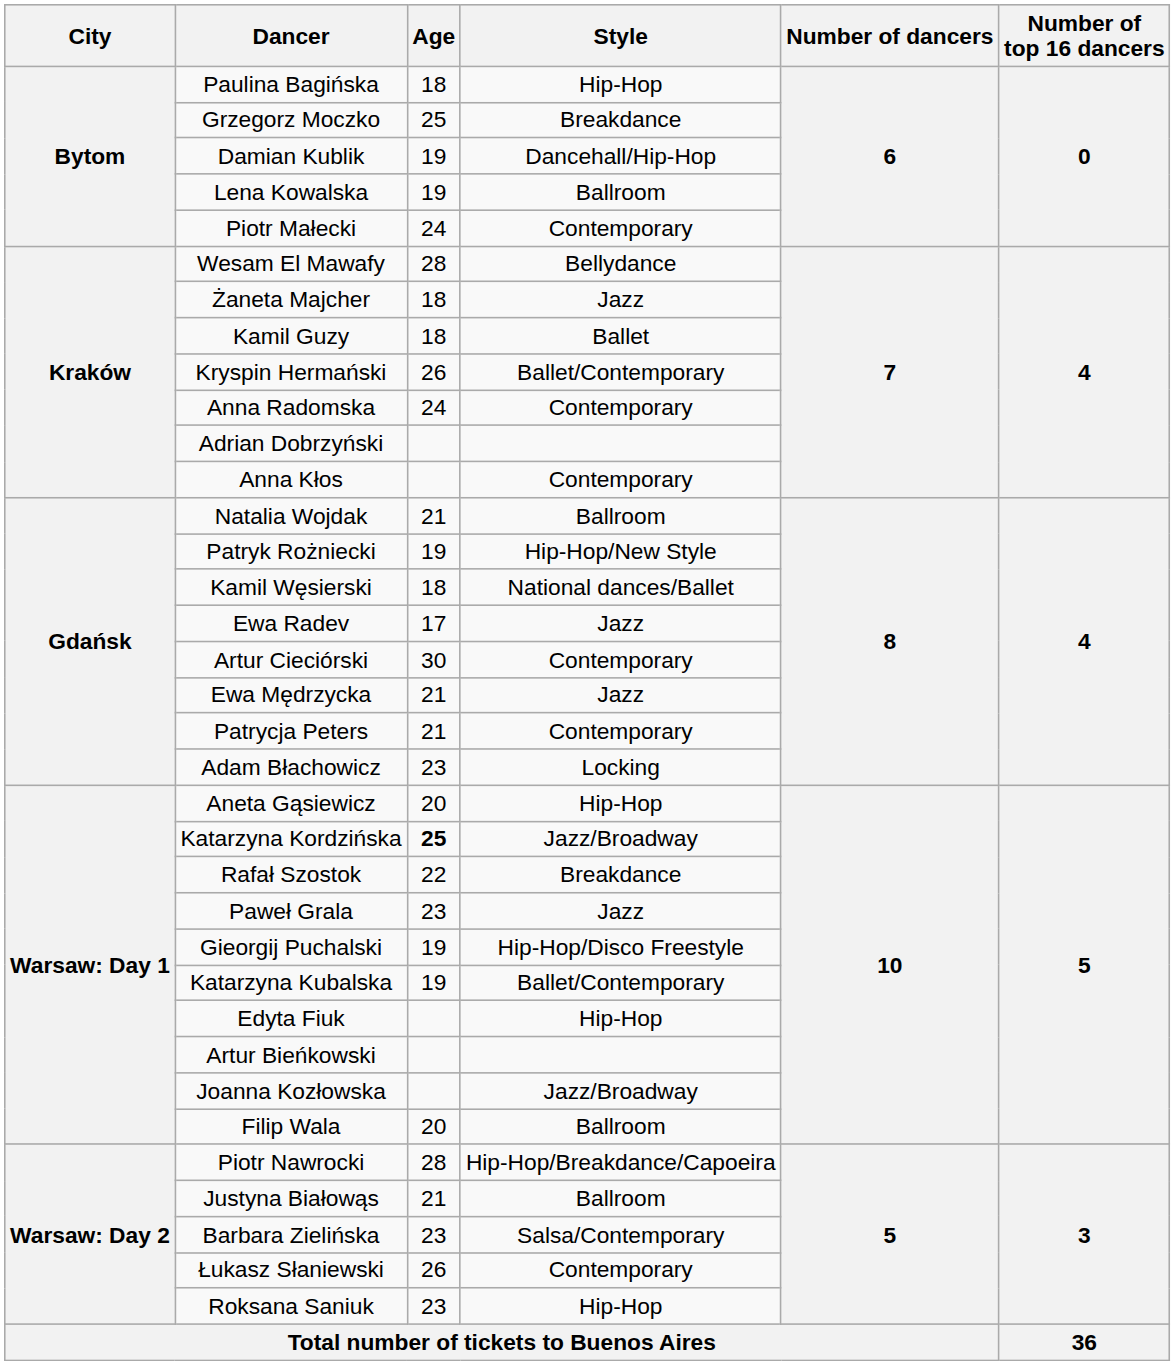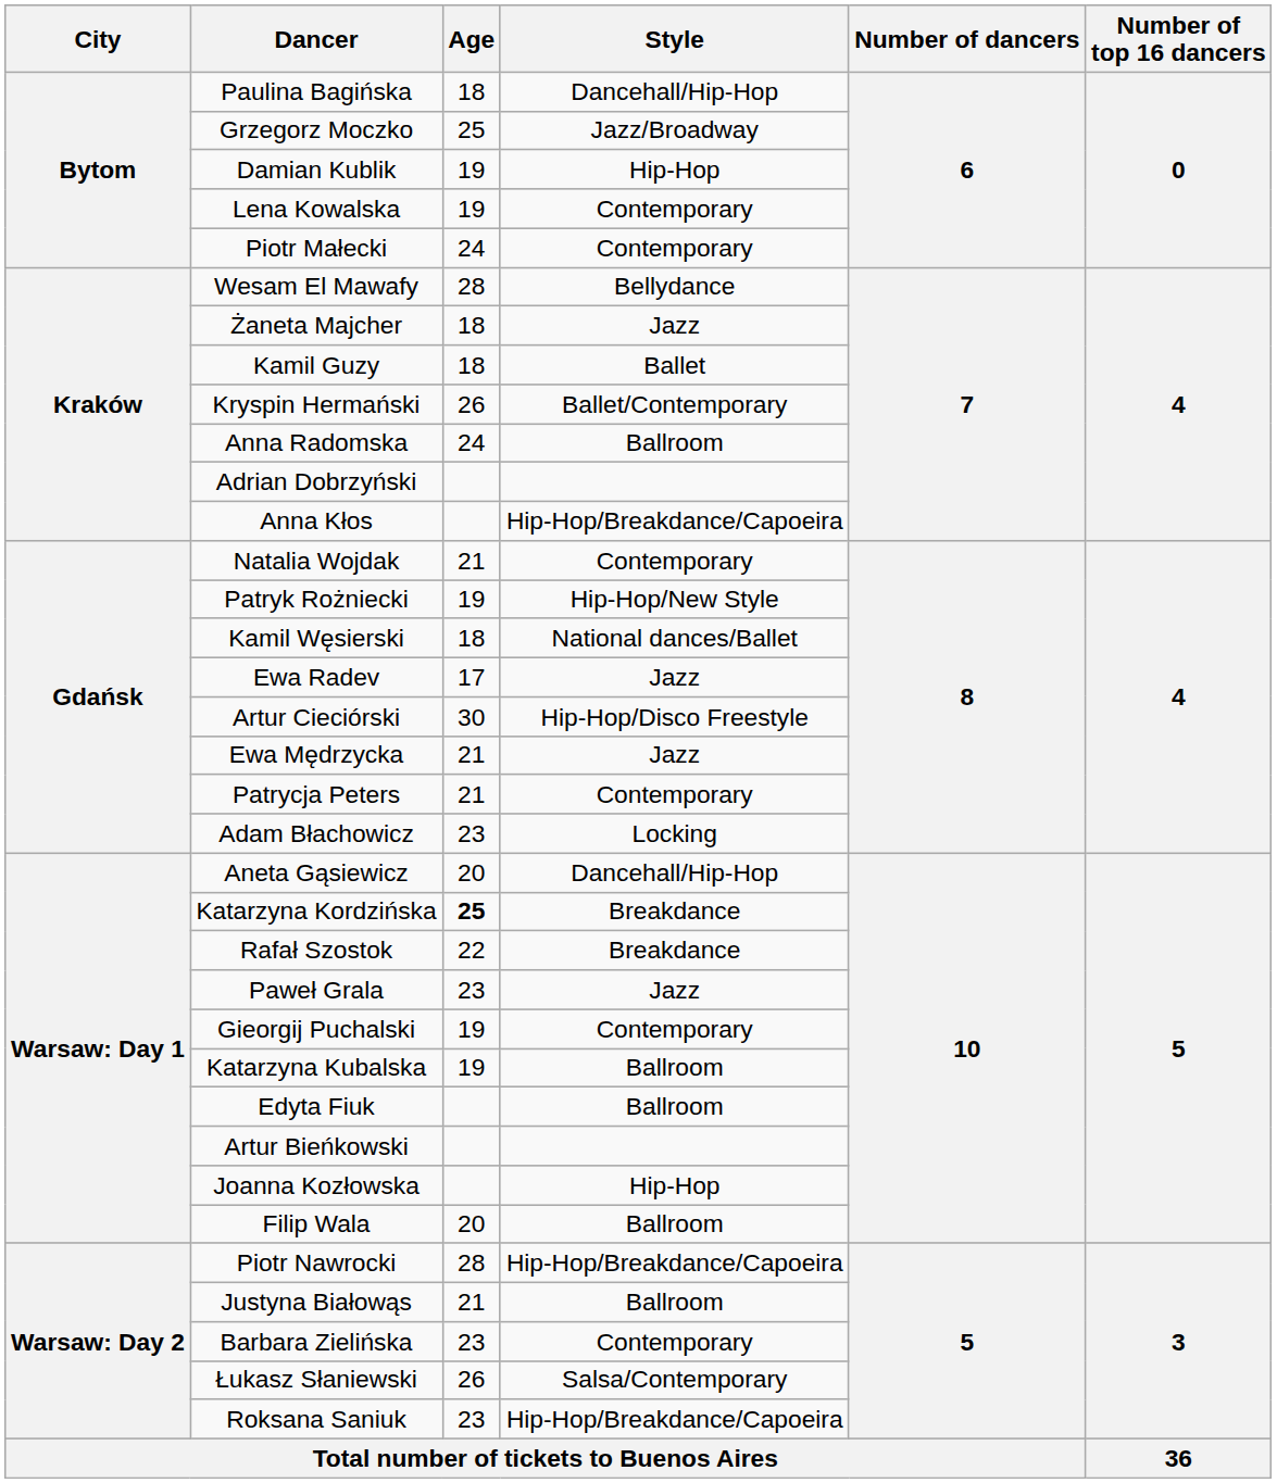Paulina Bagińska | Style: Hip-Hop -> Dancehall/Hip-Hop
Grzegorz Moczko | Style: Breakdance -> Jazz/Broadway
Damian Kublik | Style: Dancehall/Hip-Hop -> Hip-Hop
Lena Kowalska | Style: Ballroom -> Contemporary
Anna Radomska | Style: Contemporary -> Ballroom
Anna Kłos | Style: Contemporary -> Hip-Hop/Breakdance/Capoeira
Natalia Wojdak | Style: Ballroom -> Contemporary
Artur Cieciórski | Style: Contemporary -> Hip-Hop/Disco Freestyle
Aneta Gąsiewicz | Style: Hip-Hop -> Dancehall/Hip-Hop
Katarzyna Kordzińska | Style: Jazz/Broadway -> Breakdance
Gieorgij Puchalski | Style: Hip-Hop/Disco Freestyle -> Contemporary
Katarzyna Kubalska | Style: Ballet/Contemporary -> Ballroom
Edyta Fiuk | Style: Hip-Hop -> Ballroom
Joanna Kozłowska | Style: Jazz/Broadway -> Hip-Hop
Barbara Zielińska | Style: Salsa/Contemporary -> Contemporary
Łukasz Słaniewski | Style: Contemporary -> Salsa/Contemporary
Roksana Saniuk | Style: Hip-Hop -> Hip-Hop/Breakdance/Capoeira
